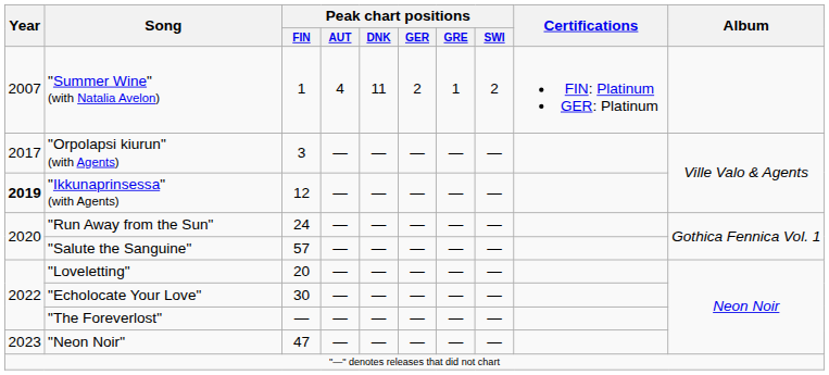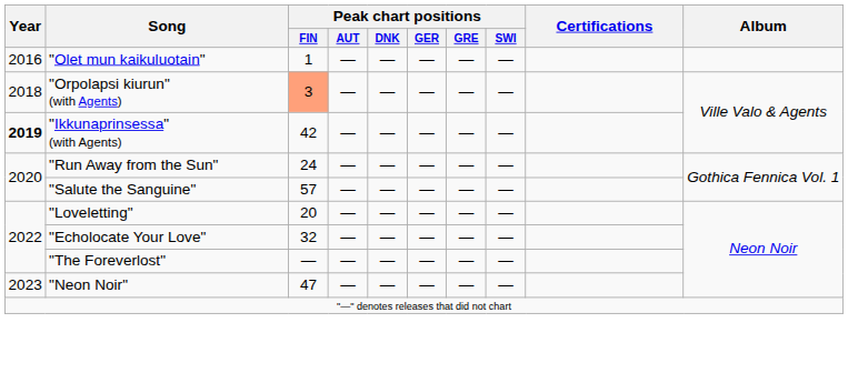- row: 2007 | "Summer Wine" (with Natalia Avelon) | 1 | 4 | 11 | 2 | 1 | 2 | FIN: Platinum GER: Platinum
+ row: 2016 | "Olet mun kaikuluotain" | 1 | — | — | — | — | —
"Orpolapsi kiurun" (with Agents) | Year: 2017 -> 2018
"Orpolapsi kiurun" (with Agents) | Peak chart positions / FIN: no background -> lightsalmon background
"Ikkunaprinsessa" (with Agents) | Peak chart positions / FIN: 12 -> 42
"Echolocate Your Love" | Peak chart positions / FIN: 30 -> 32
